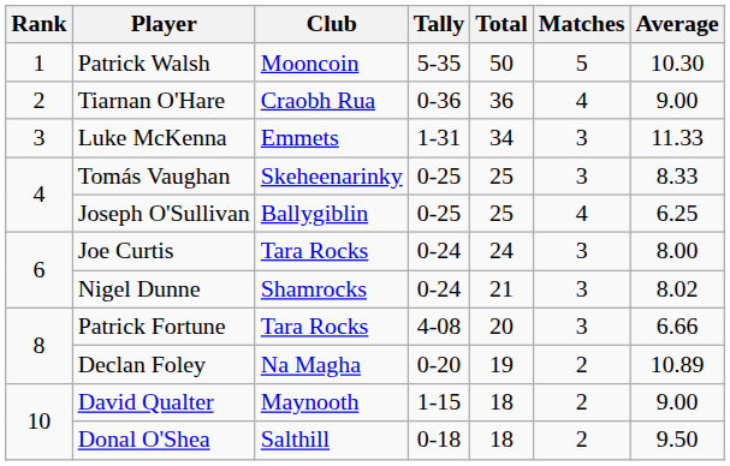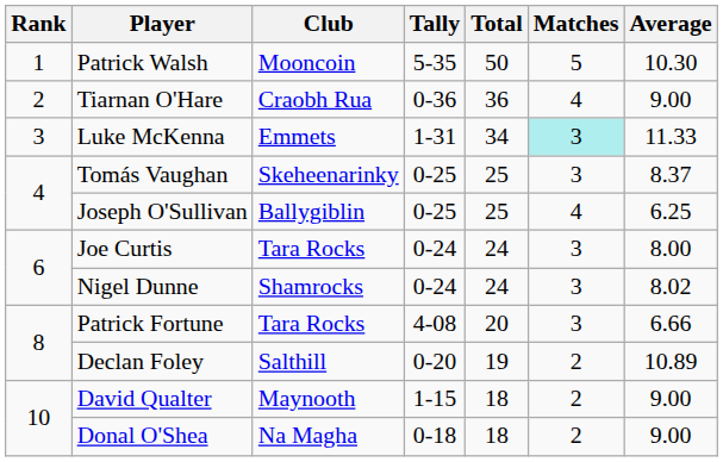Luke McKenna | Matches: no background -> paleturquoise background
Tomás Vaughan | Average: 8.33 -> 8.37
Nigel Dunne | Total: 21 -> 24
Declan Foley | Club: Na Magha -> Salthill
Donal O'Shea | Club: Salthill -> Na Magha
Donal O'Shea | Average: 9.50 -> 9.00
